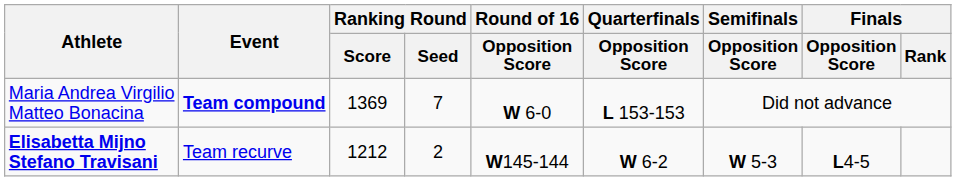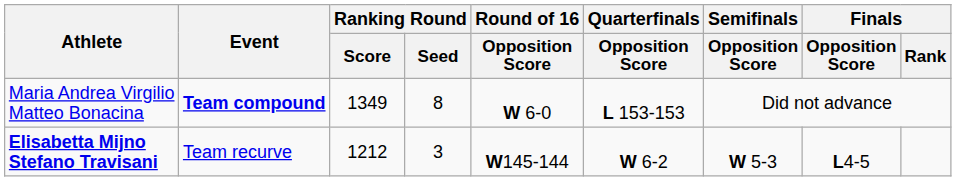Maria Andrea Virgilio Matteo Bonacina | Ranking Round / Score: 1369 -> 1349
Maria Andrea Virgilio Matteo Bonacina | Ranking Round / Seed: 7 -> 8
Elisabetta Mijno Stefano Travisani | Ranking Round / Seed: 2 -> 3
